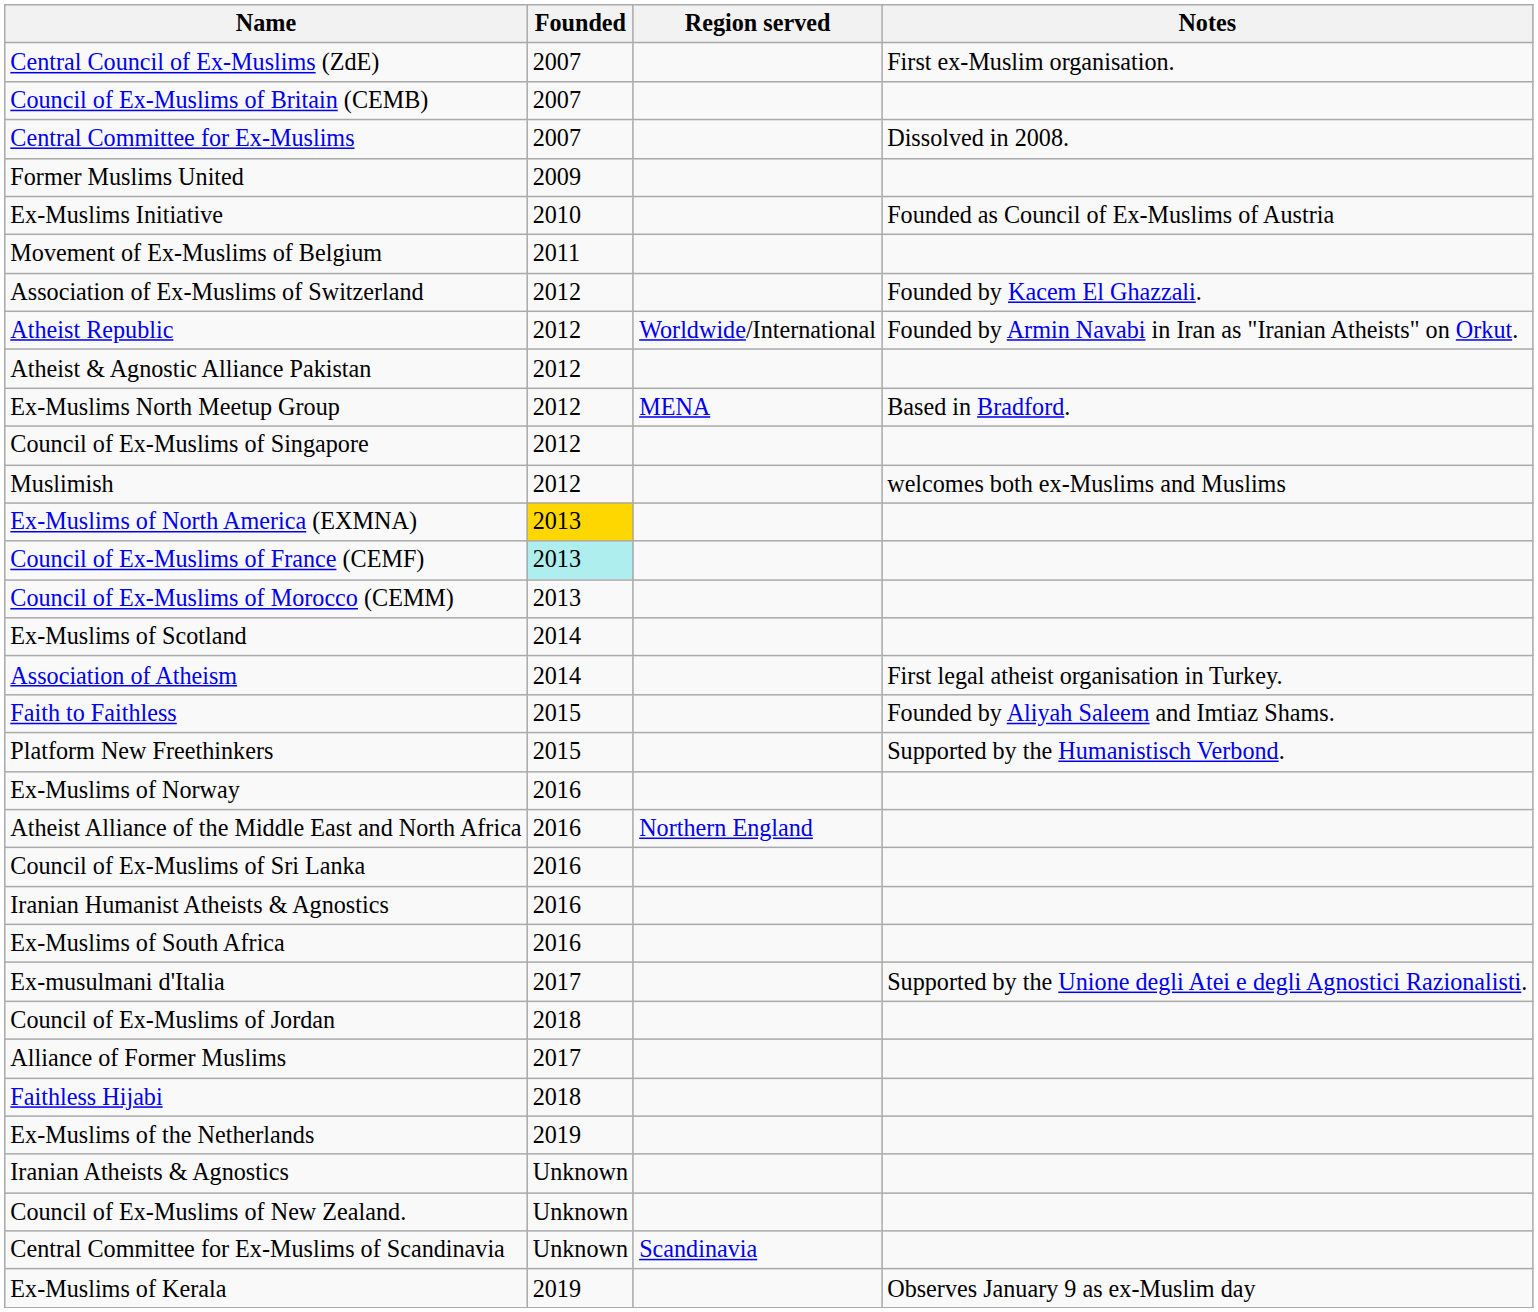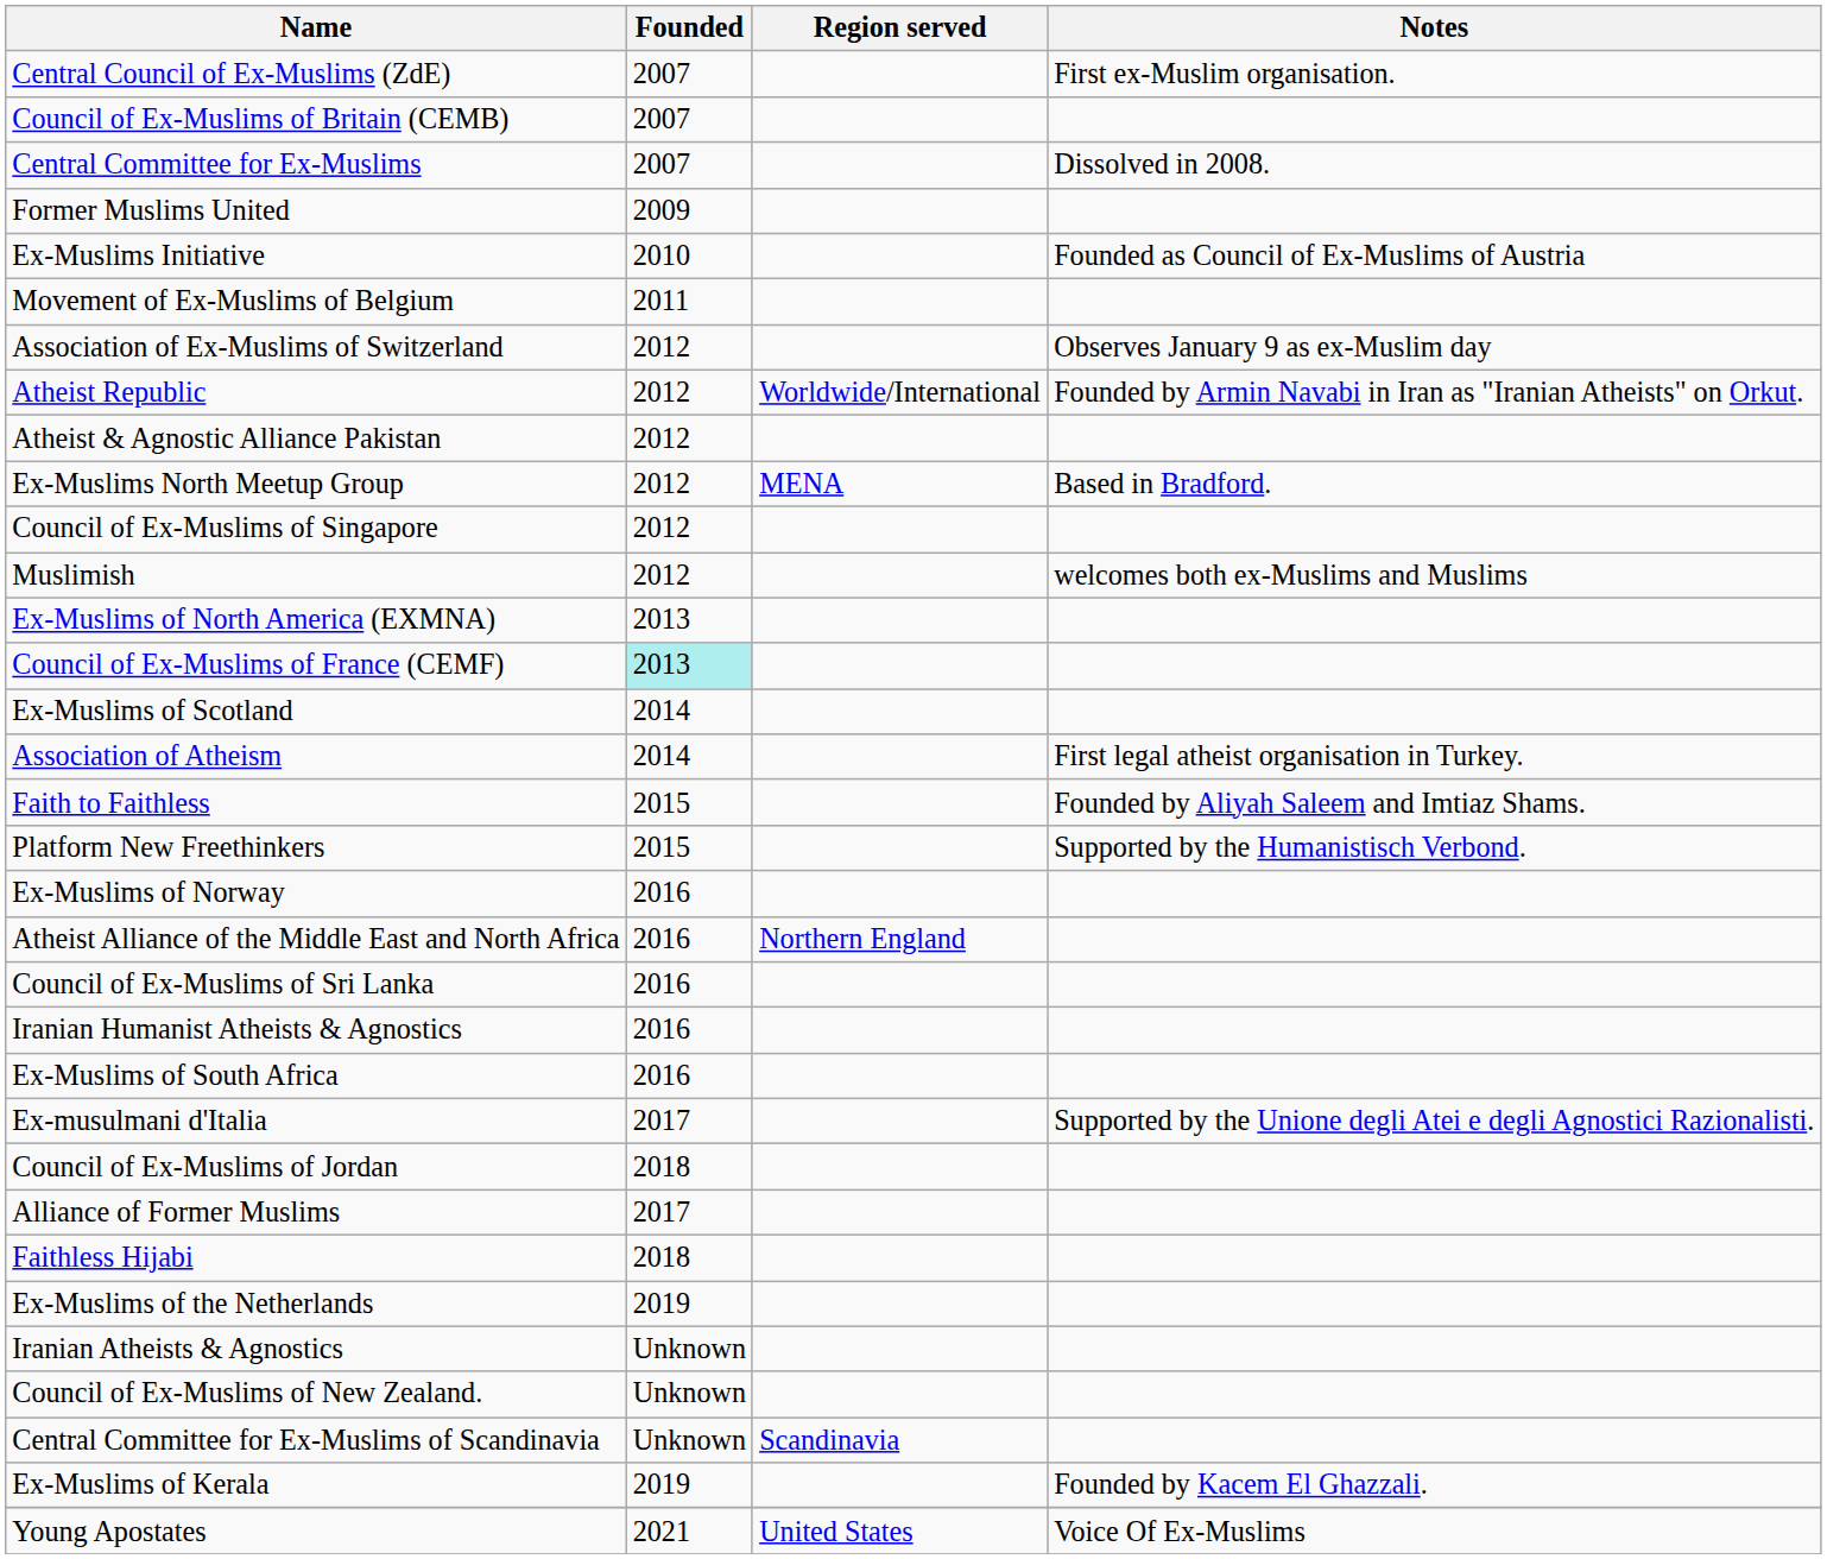Association of Ex-Muslims of Switzerland | Notes: Founded by Kacem El Ghazzali. -> Observes January 9 as ex-Muslim day
Ex-Muslims of North America (EXMNA) | Founded: gold background -> no background
- row: Council of Ex-Muslims of Morocco (CEMM) | 2013
Ex-Muslims of Kerala | Notes: Observes January 9 as ex-Muslim day -> Founded by Kacem El Ghazzali.
+ row: Young Apostates | 2021 | United States | Voice Of Ex-Muslims
